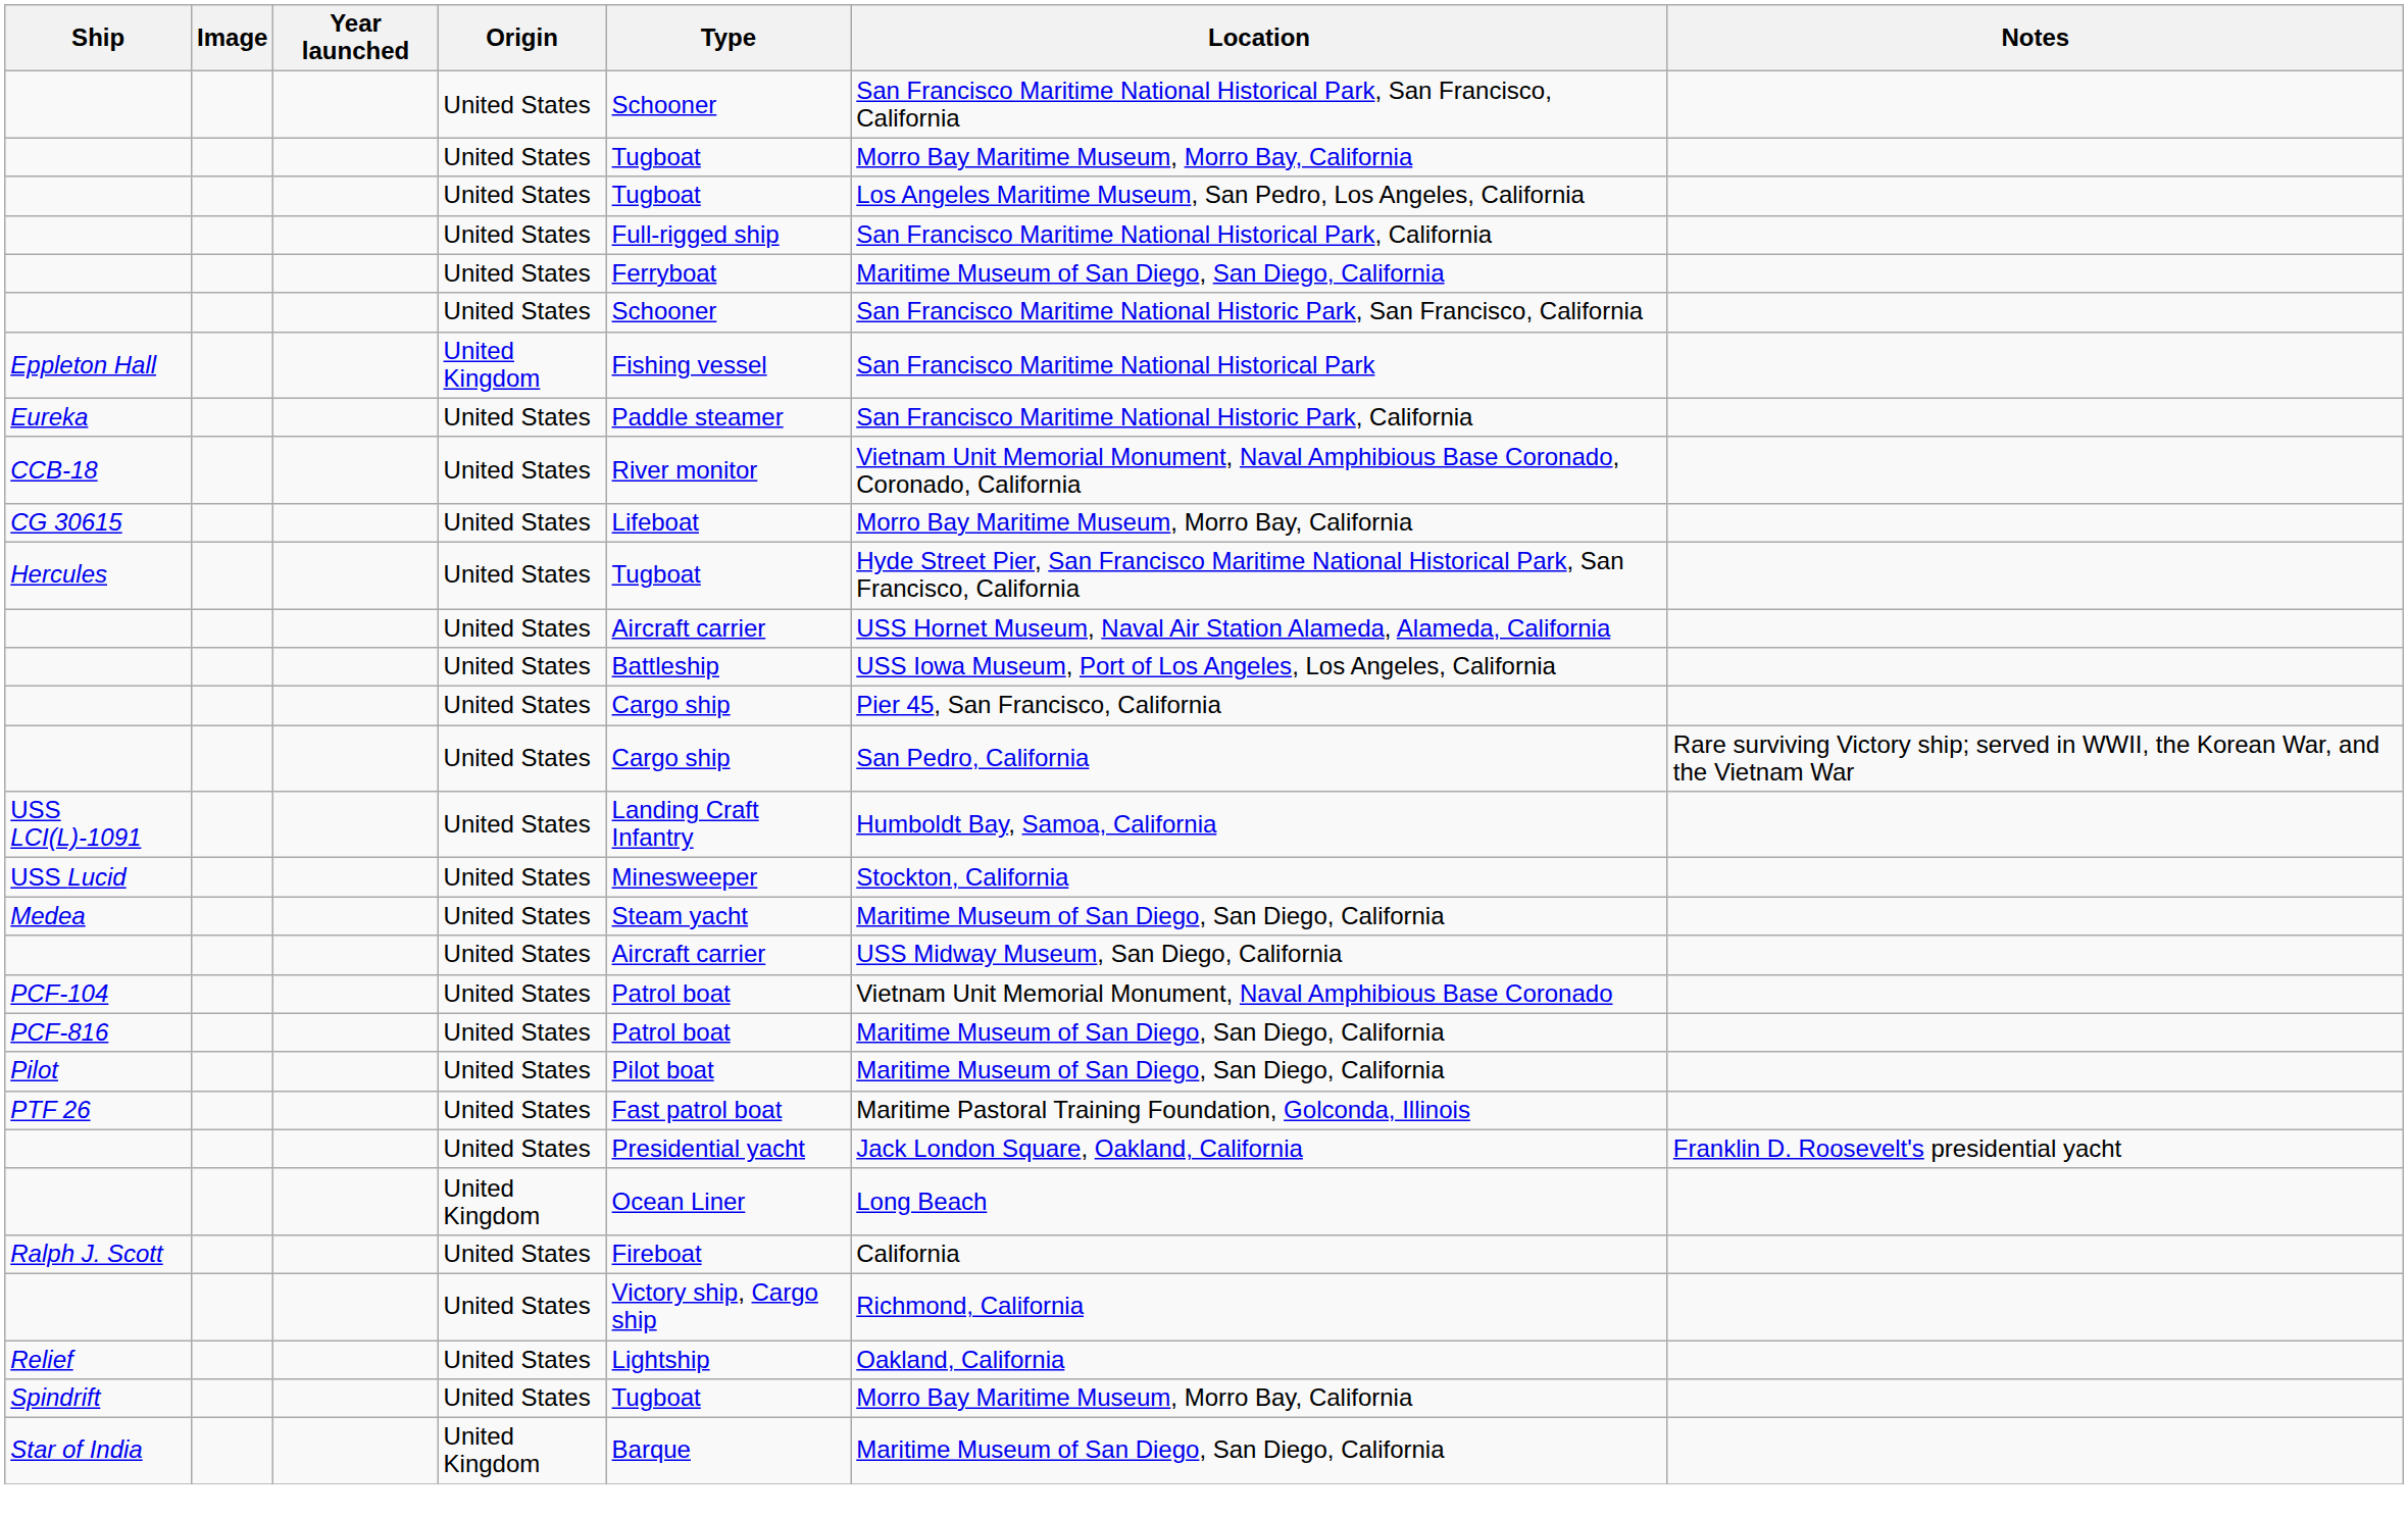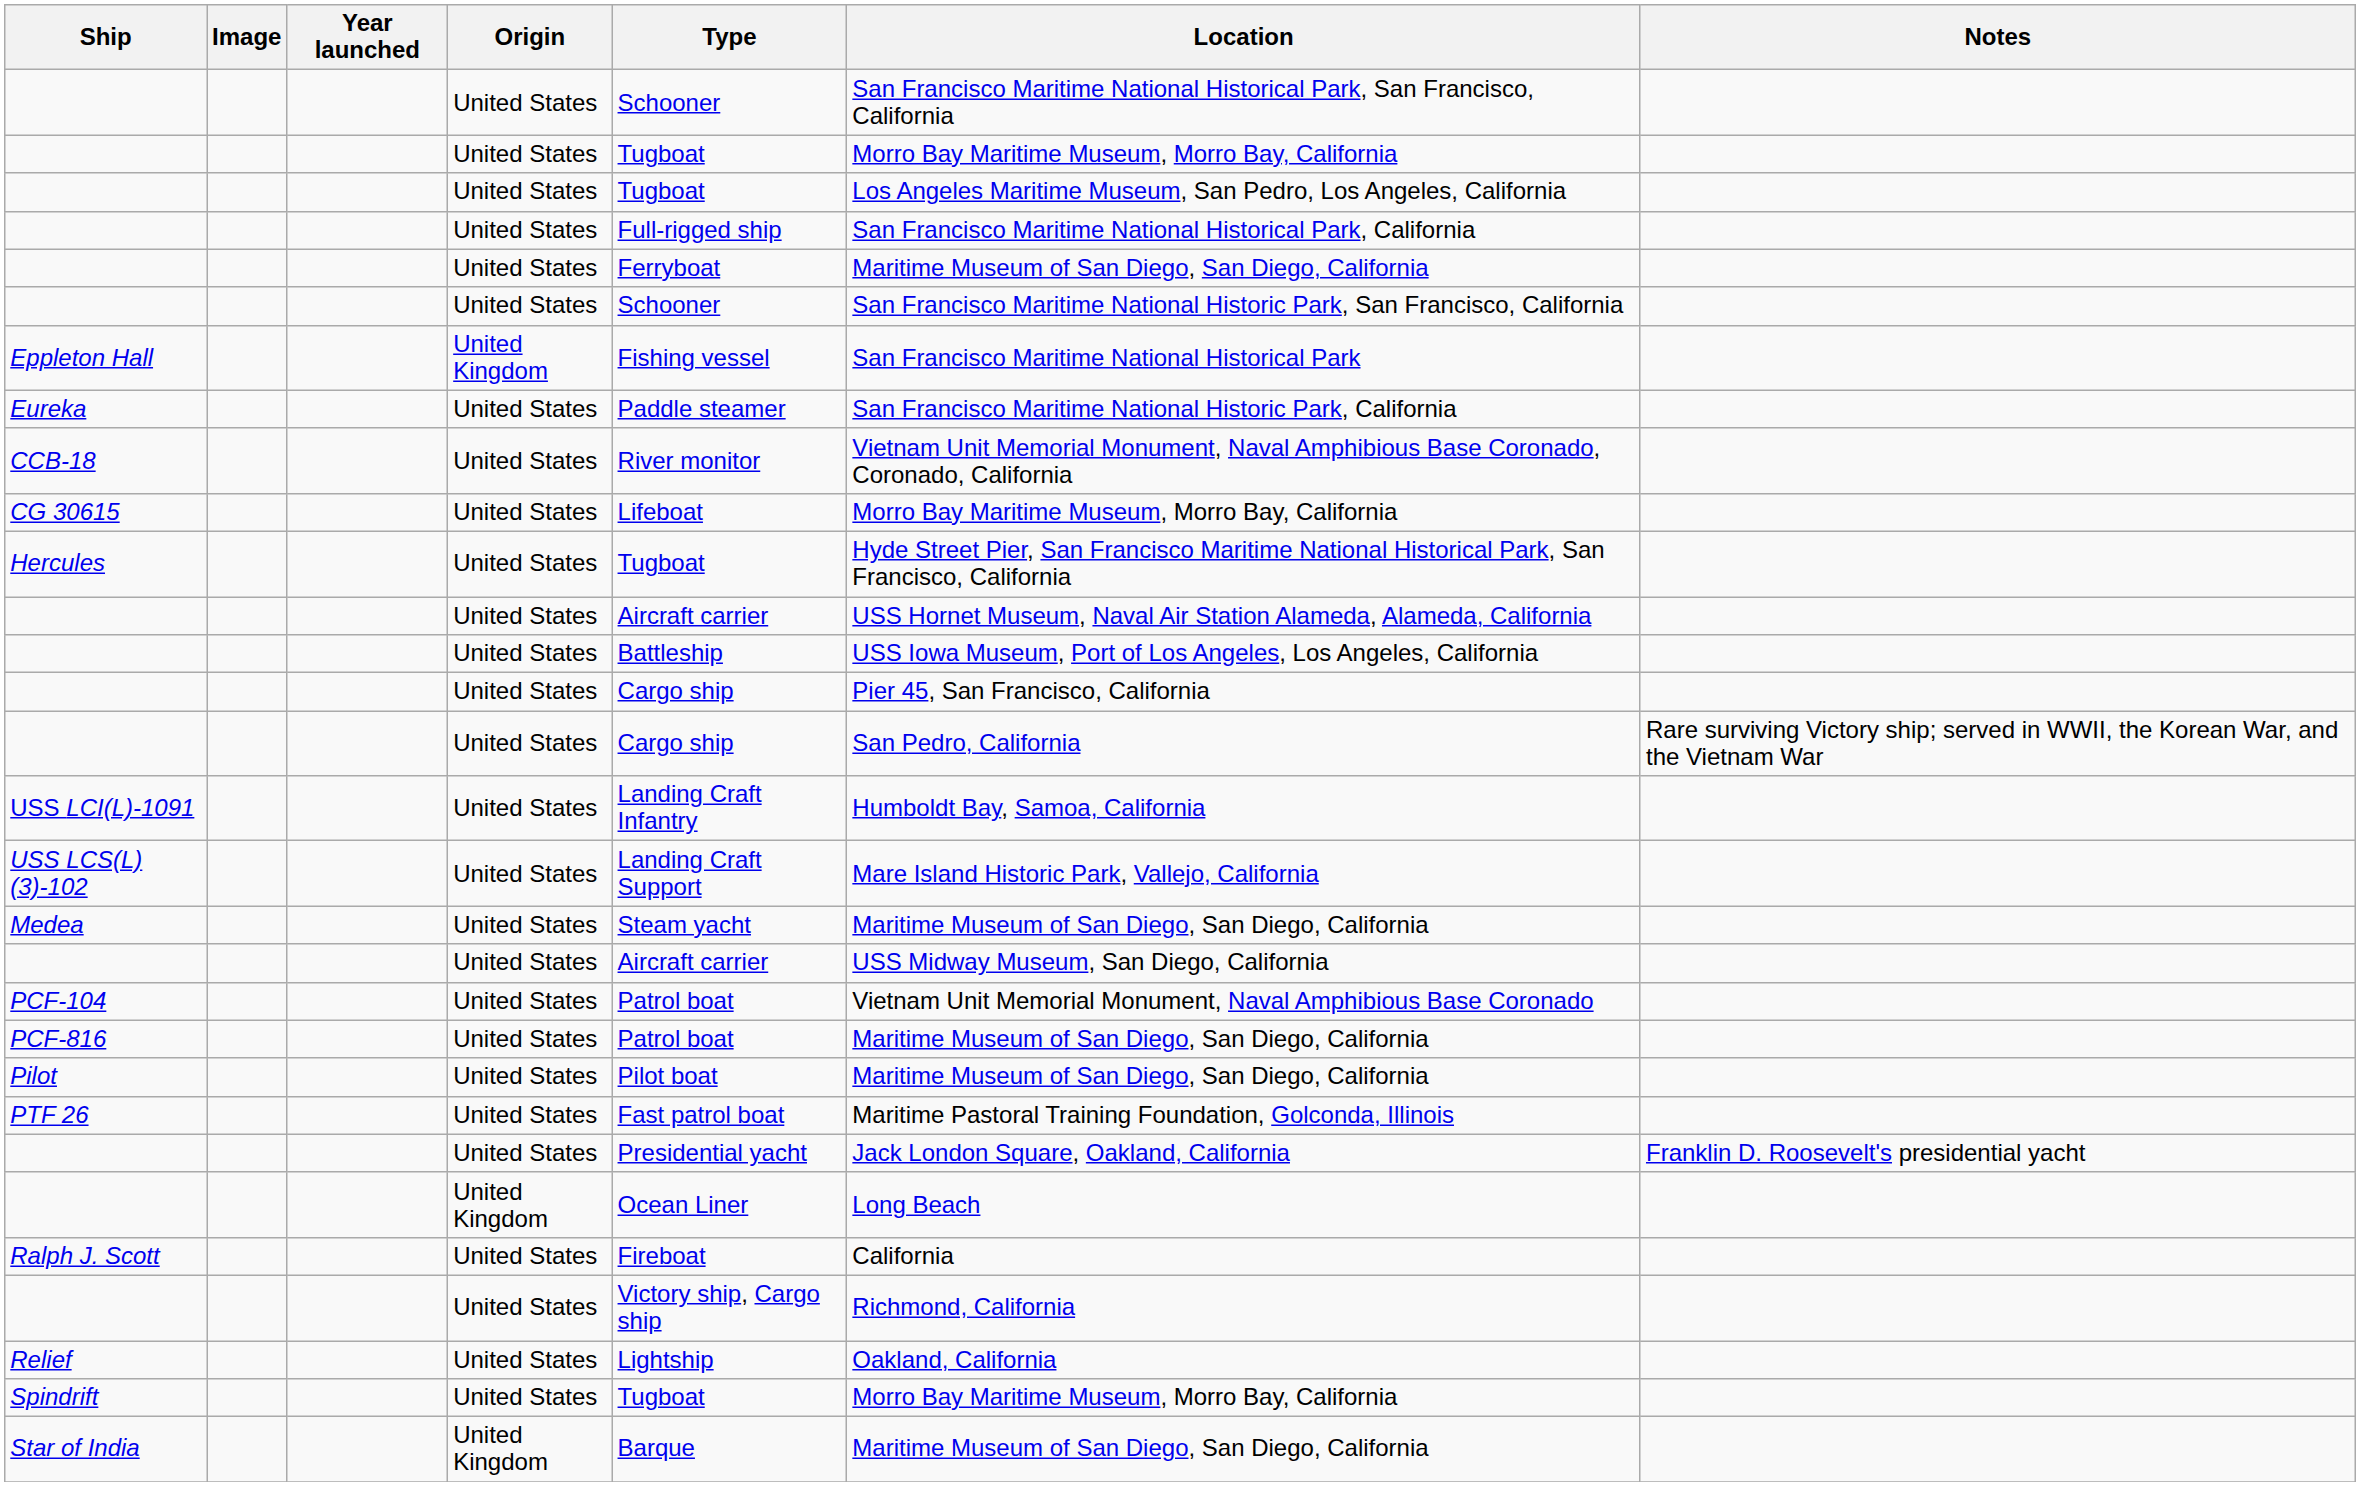+ row: USS LCS(L)(3)-102 | United States | Landing Craft Support | Mare Island Historic Park, Vallejo, California
- row: USS Lucid | United States | Minesweeper | Stockton, California
